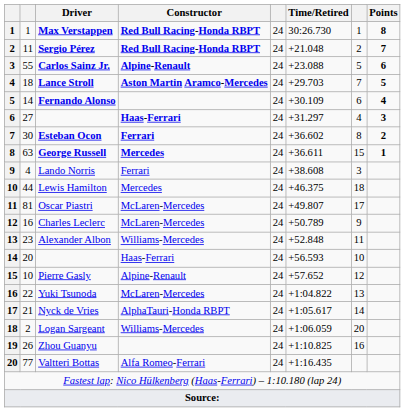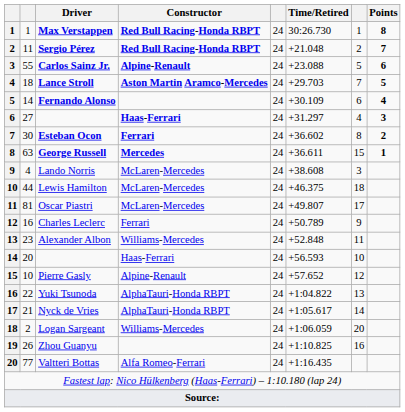Lando Norris | Constructor: Ferrari -> McLaren-Mercedes
Lewis Hamilton | Constructor: Mercedes -> McLaren-Mercedes
Charles Leclerc | Constructor: McLaren-Mercedes -> Ferrari
Yuki Tsunoda | Constructor: McLaren-Mercedes -> AlphaTauri-Honda RBPT
